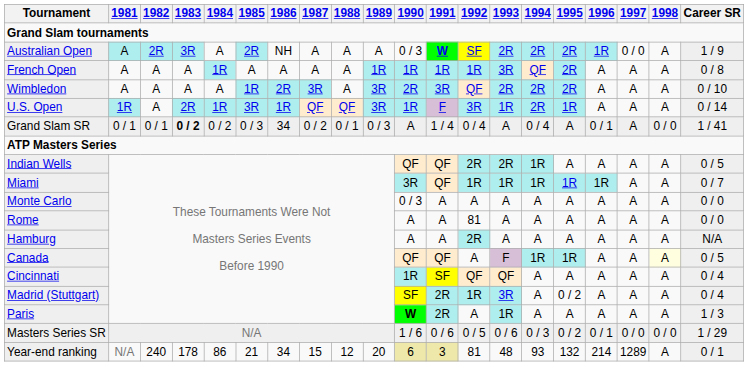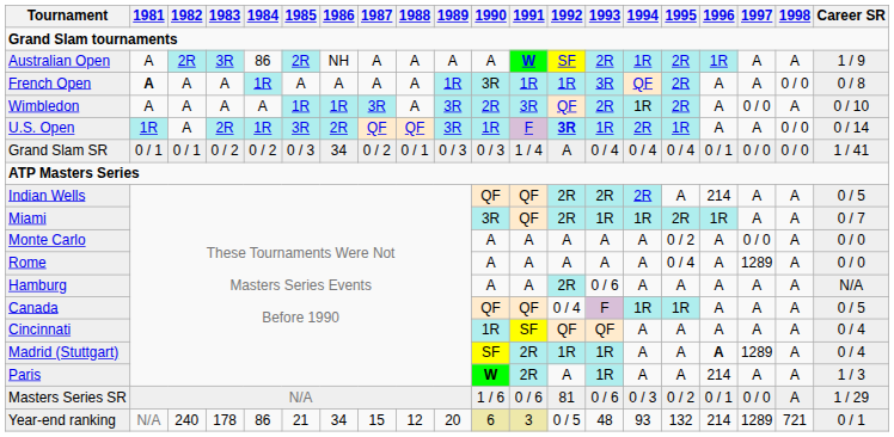Australian Open | 1981: paleturquoise background -> no background
Australian Open | 1984: A -> 86
Australian Open | 1990: 0 / 3 -> A
Australian Open | 1994: 2R -> 1R
Australian Open | 1997: 0 / 0 -> A
French Open | 1981: normal -> bold
French Open | 1990: 1R -> 3R
French Open | 1998: A -> 0 / 0
Wimbledon | 1986: 2R -> 1R
Wimbledon | 1994: 2R -> 1R
Wimbledon | 1997: A -> 0 / 0
U.S. Open | 1986: 1R -> 2R
U.S. Open | 1992: normal -> bold
U.S. Open | 1998: A -> 0 / 0
Grand Slam SR | 1983: bold -> normal
Grand Slam SR | 1990: A -> 0 / 3
Grand Slam SR | 1992: 0 / 4 -> A
Grand Slam SR | 1993: A -> 0 / 4
Grand Slam SR | 1995: A -> 0 / 4
Grand Slam SR | 1997: A -> 0 / 0
Indian Wells | 1994: 1R -> 2R
Indian Wells | 1996: A -> 214
Miami | 1992: 1R -> 2R
Miami | 1995: 1R -> 2R
Monte Carlo | 1990: 0 / 3 -> A
Monte Carlo | 1995: A -> 0 / 2
Monte Carlo | 1997: A -> 0 / 0
Rome | 1992: 81 -> A
Rome | 1995: A -> 0 / 4
Rome | 1997: A -> 1289
Hamburg | 1993: A -> 0 / 6
Canada | 1992: A -> 0 / 4
Canada | 1998: lightyellow background -> no background
Madrid (Stuttgart) | 1993: 3R -> 1R
Madrid (Stuttgart) | 1995: 0 / 2 -> A
Madrid (Stuttgart) | 1996: normal -> bold
Madrid (Stuttgart) | 1997: A -> 1289
Paris | 1996: A -> 214
Masters Series SR | 1992: 0 / 5 -> 81
Masters Series SR | 1998: 0 / 0 -> A
Year-end ranking | 1992: 81 -> 0 / 5
Year-end ranking | 1998: A -> 721
